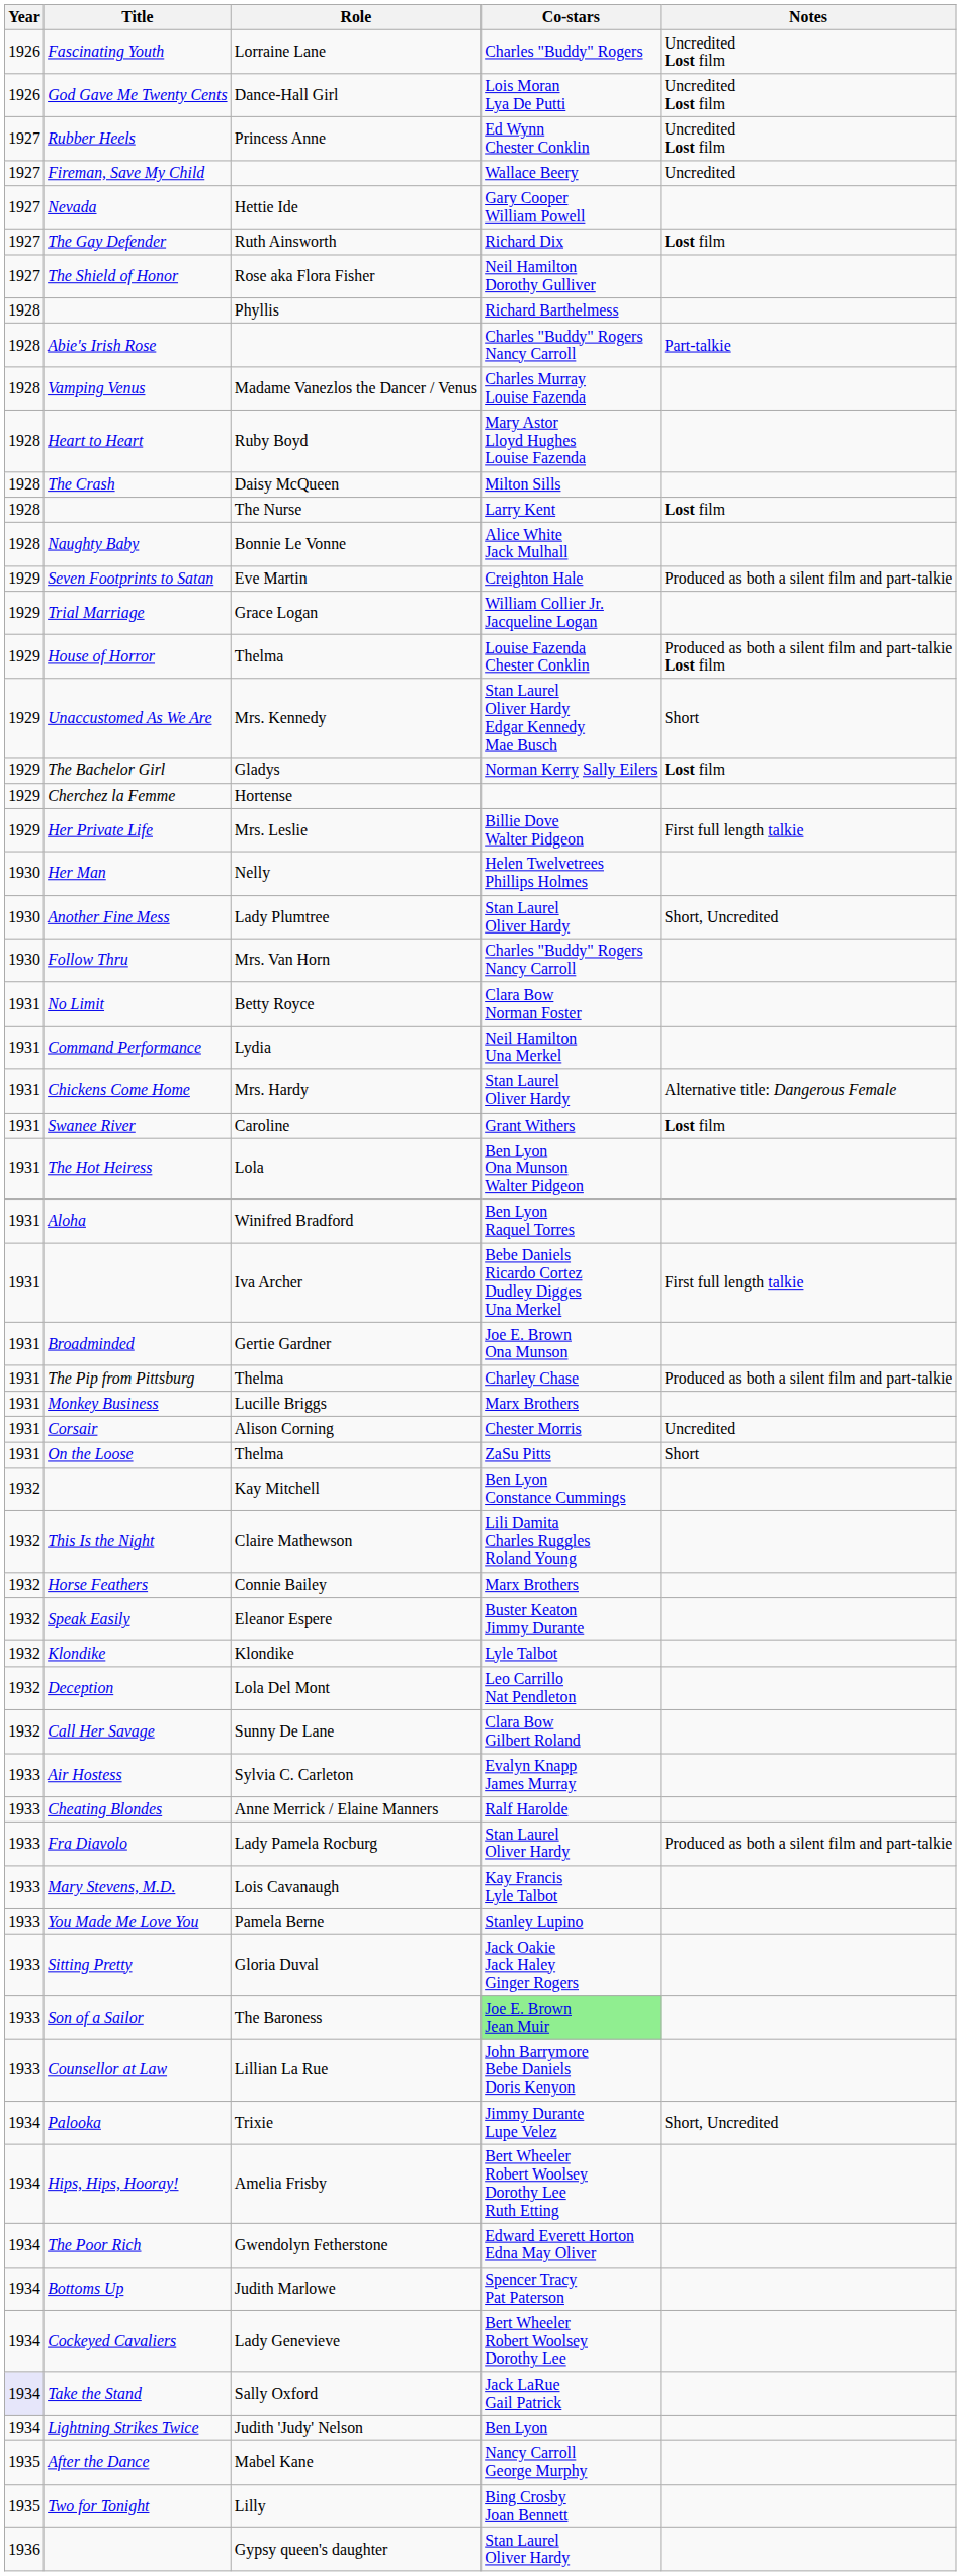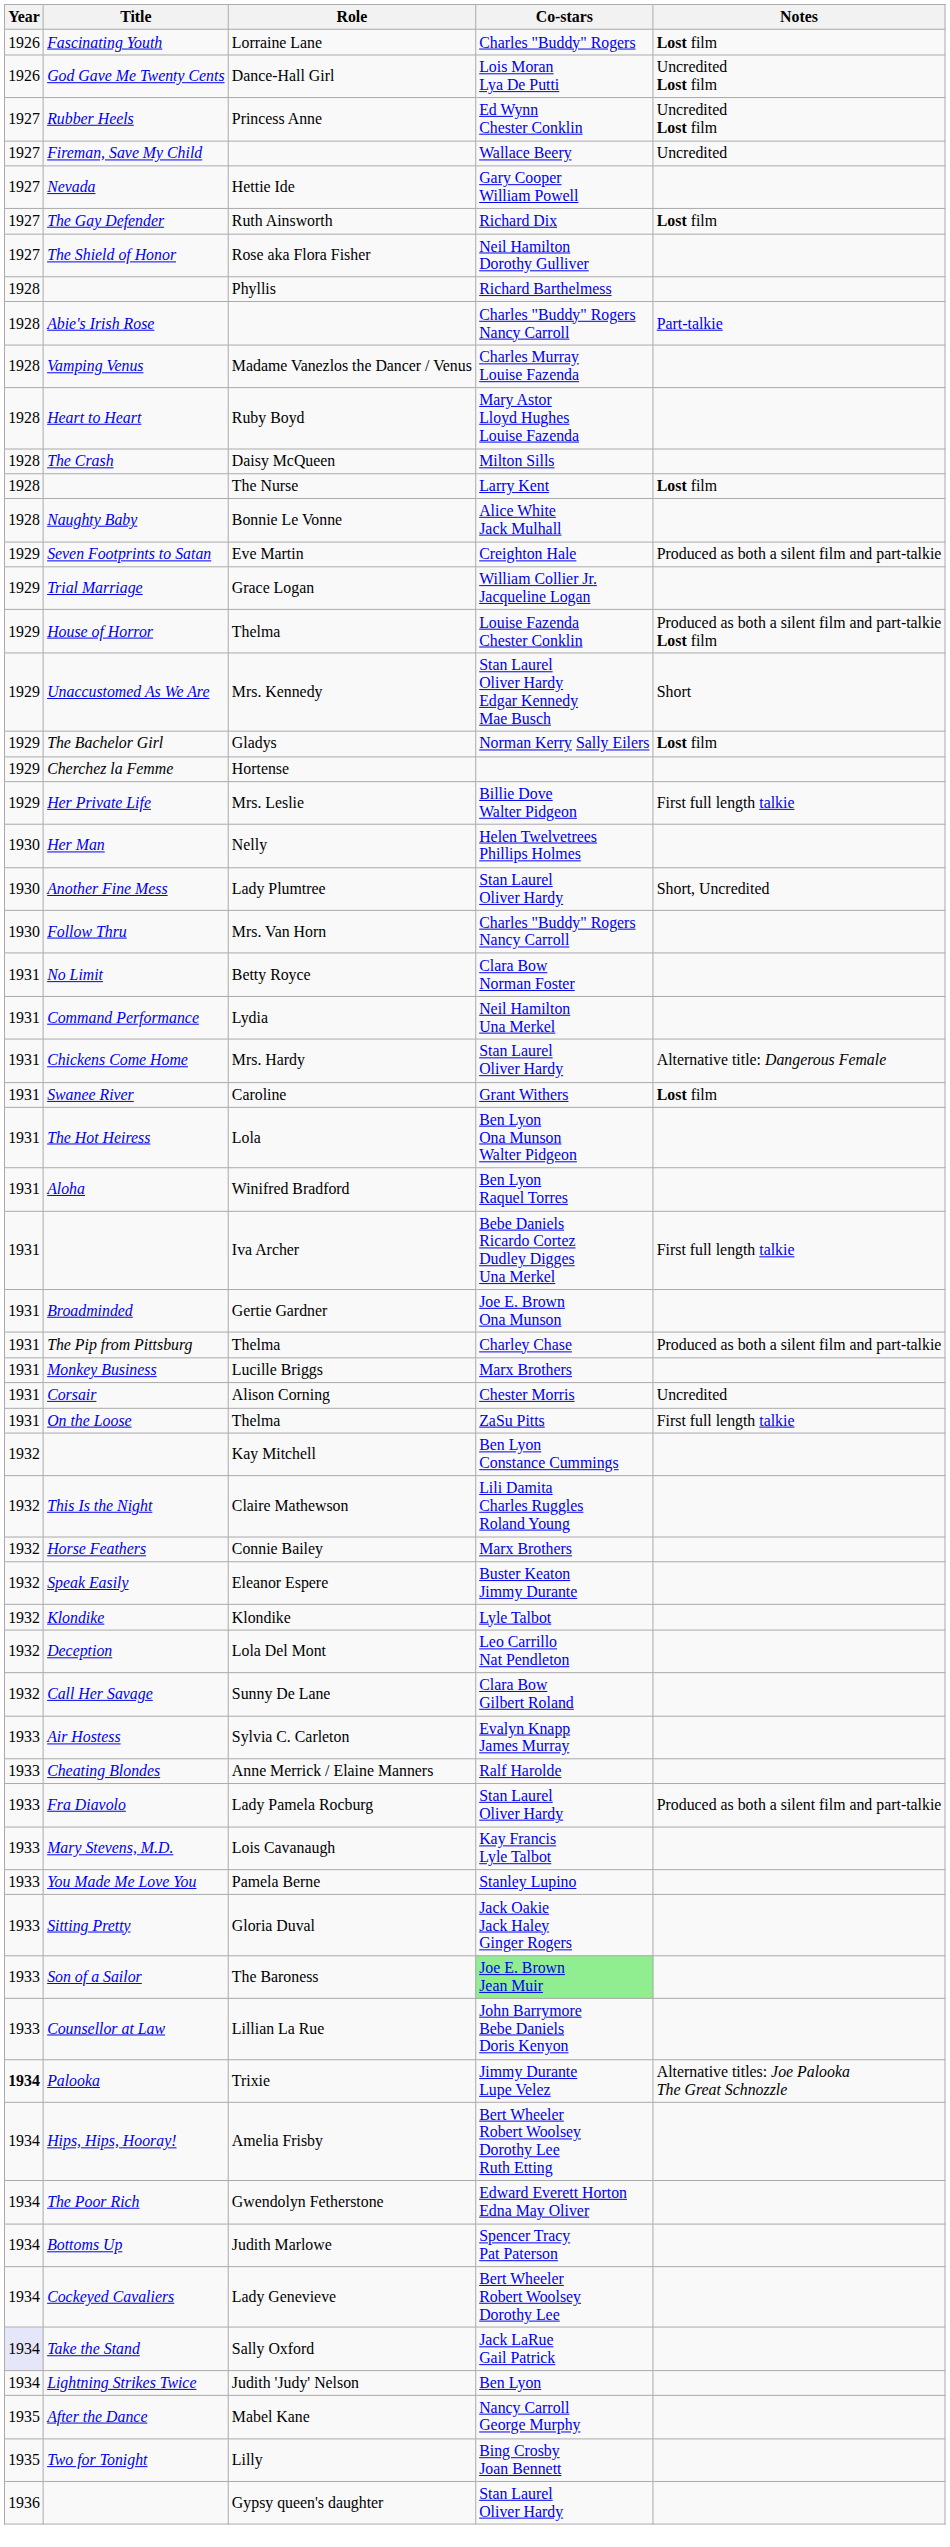Lorraine Lane | Notes: Uncredited Lost film -> Lost film
On the Loose / Thelma | Notes: Short -> First full length talkie
Trixie | Year: normal -> bold
Trixie | Notes: Short, Uncredited -> Alternative titles: Joe Palooka The Great Schnozzle
